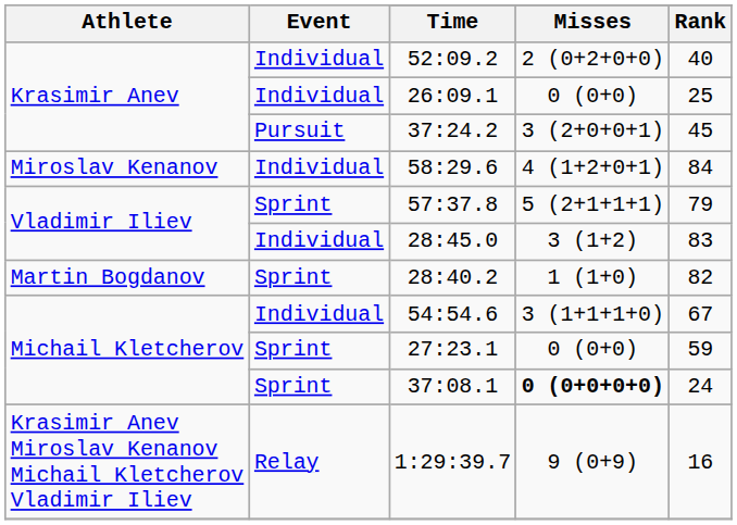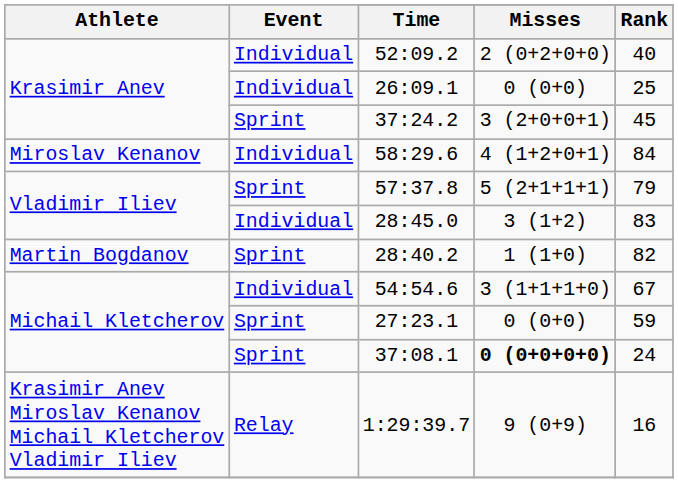37:24.2 | Event: Pursuit -> Sprint
